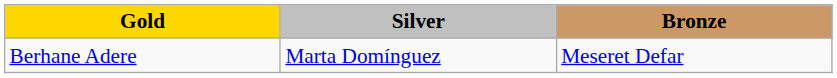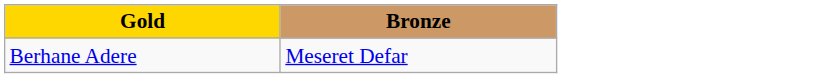- column: Silver | Marta Domínguez
